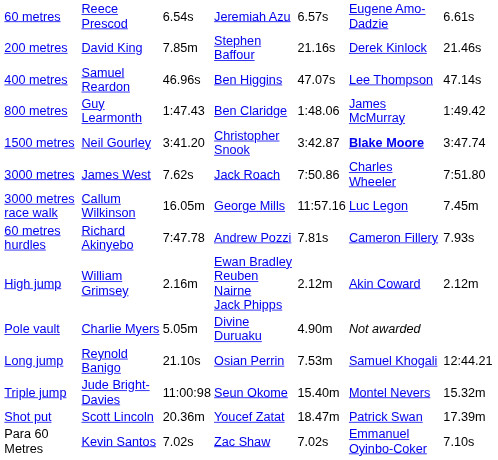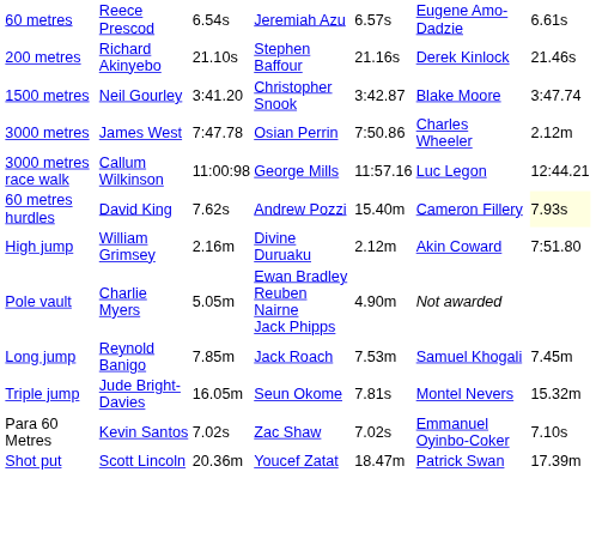200 metres | column 2: David King -> Richard Akinyebo
200 metres | column 3: 7.85m -> 21.10s
- row: 400 metres | Samuel Reardon | 46.96s | Ben Higgins | 47.07s | Lee Thompson | 47.14s
- row: 800 metres | Guy Learmonth | 1:47.43 | Ben Claridge | 1:48.06 | James McMurray | 1:49.42
1500 metres | column 6: bold -> normal
3000 metres | column 3: 7.62s -> 7:47.78
3000 metres | column 4: Jack Roach -> Osian Perrin
3000 metres | column 7: 7:51.80 -> 2.12m
3000 metres race walk | column 3: 16.05m -> 11:00:98
3000 metres race walk | column 7: 7.45m -> 12:44.21
60 metres hurdles | column 2: Richard Akinyebo -> David King
60 metres hurdles | column 3: 7:47.78 -> 7.62s
60 metres hurdles | column 5: 7.81s -> 15.40m
60 metres hurdles | column 7: no background -> lightyellow background
High jump | column 4: Ewan Bradley Reuben Nairne Jack Phipps -> Divine Duruaku
High jump | column 7: 2.12m -> 7:51.80
Pole vault | column 4: Divine Duruaku -> Ewan Bradley Reuben Nairne Jack Phipps
Long jump | column 3: 21.10s -> 7.85m
Long jump | column 4: Osian Perrin -> Jack Roach
Long jump | column 7: 12:44.21 -> 7.45m
Triple jump | column 3: 11:00:98 -> 16.05m
Triple jump | column 5: 15.40m -> 7.81s
rows swapped: Shot put <-> Para 60 Metres
